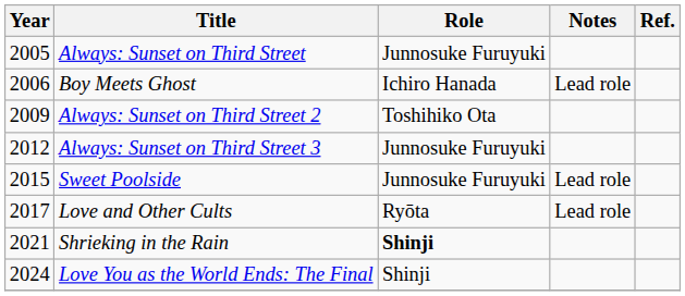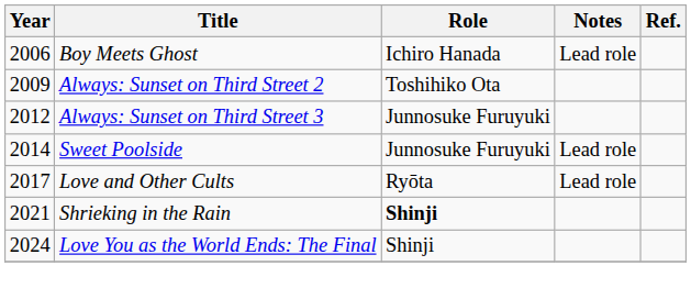- row: 2005 | Always: Sunset on Third Street | Junnosuke Furuyuki
Sweet Poolside | Year: 2015 -> 2014
